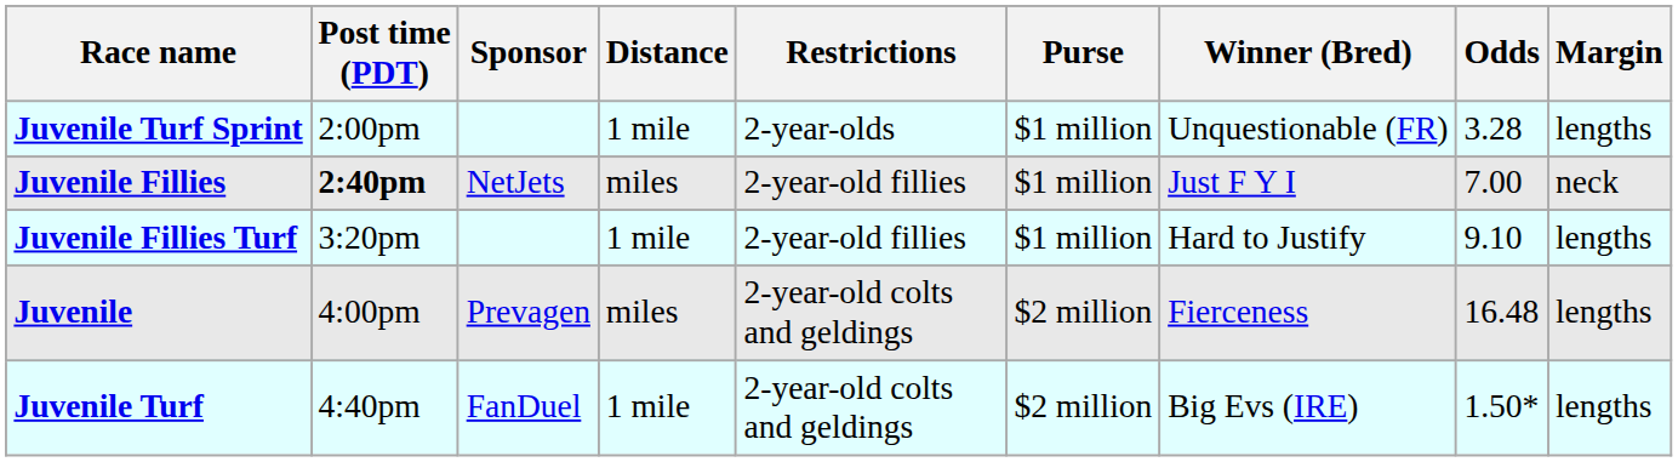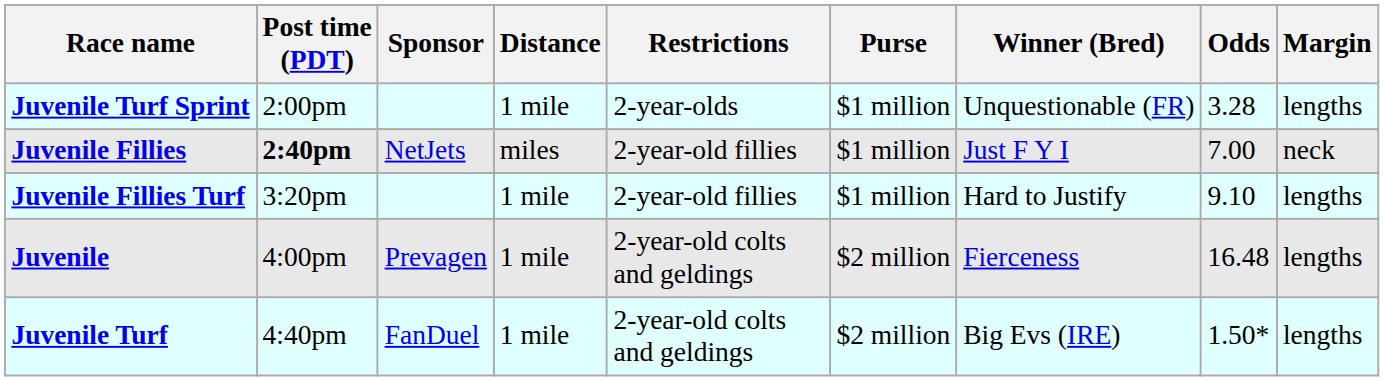Juvenile | Distance: miles -> 1 mile
